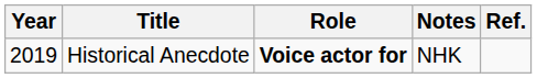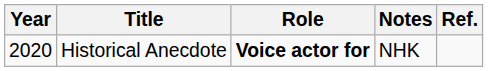Historical Anecdote | Year: 2019 -> 2020
